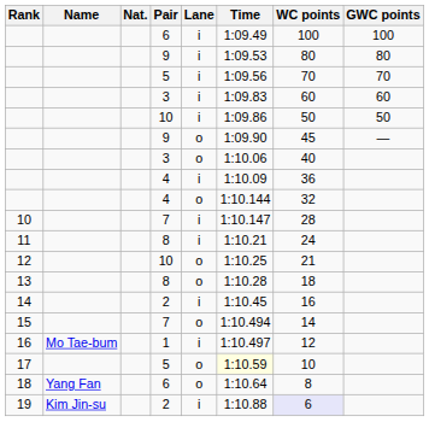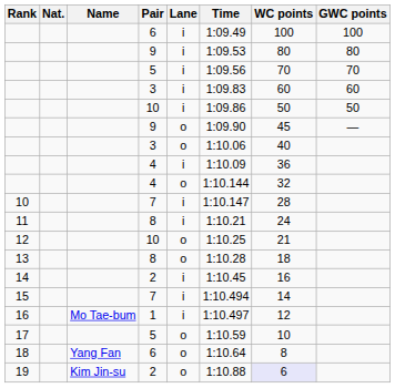columns swapped: Name <-> Nat.
15 | Lane: o -> i
17 | Time: lightyellow background -> no background
19 | Lane: i -> o
